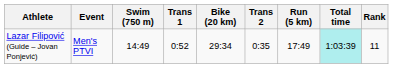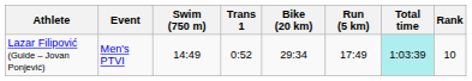- column: Trans 2 | 0:35
Lazar Filipović (Guide – Jovan Ponjević) | Rank: 11 -> 10
